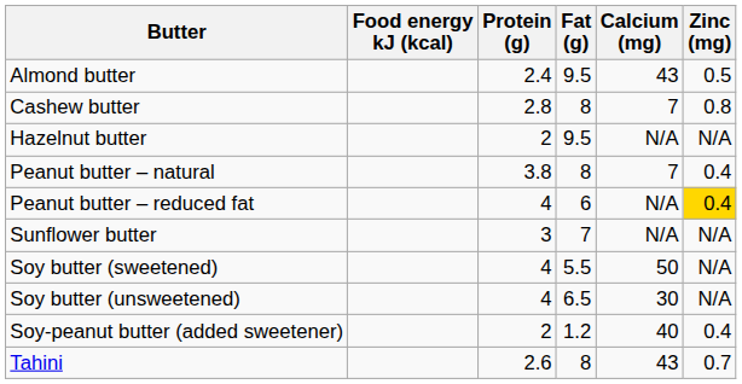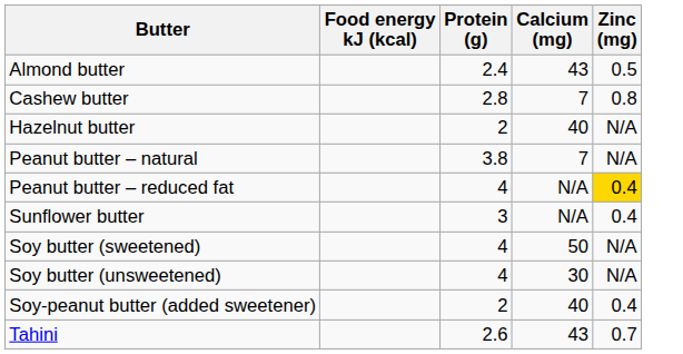- column: Fat (g) | 9.5 | 8 | 9.5 | 8 | 6 | 7 | 5.5 | 6.5 | 1.2 | 8
Hazelnut butter | Calcium (mg): N/A -> 40
Peanut butter – natural | Zinc (mg): 0.4 -> N/A
Sunflower butter | Zinc (mg): N/A -> 0.4
